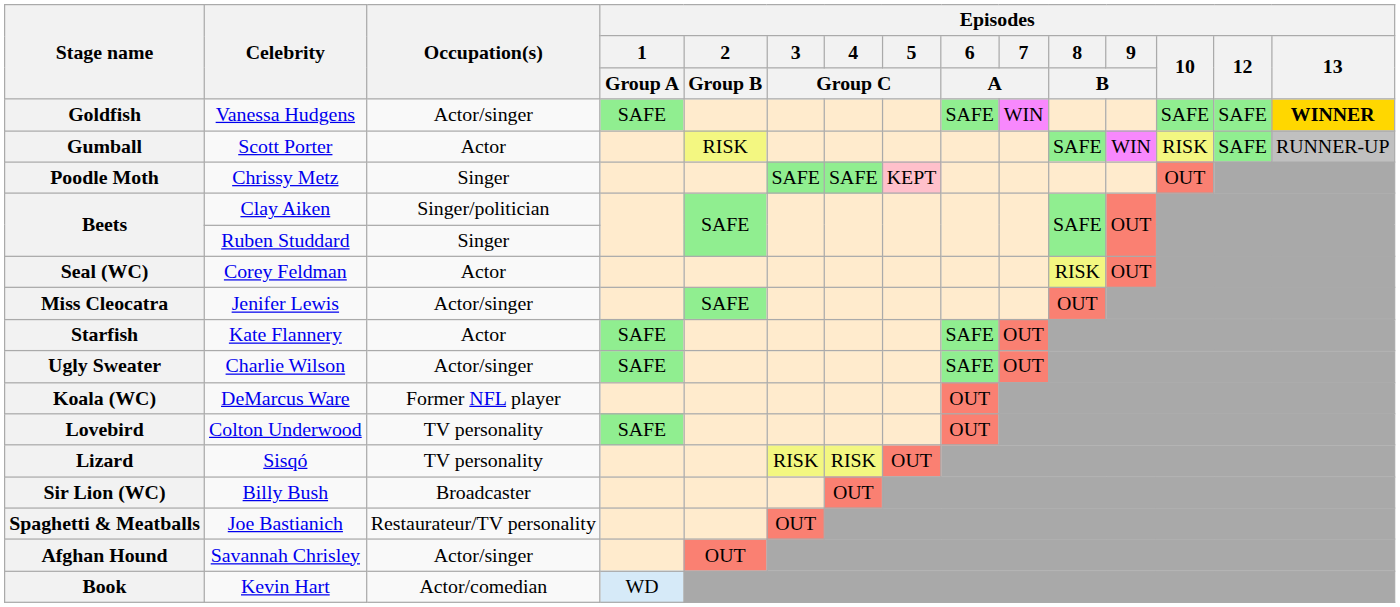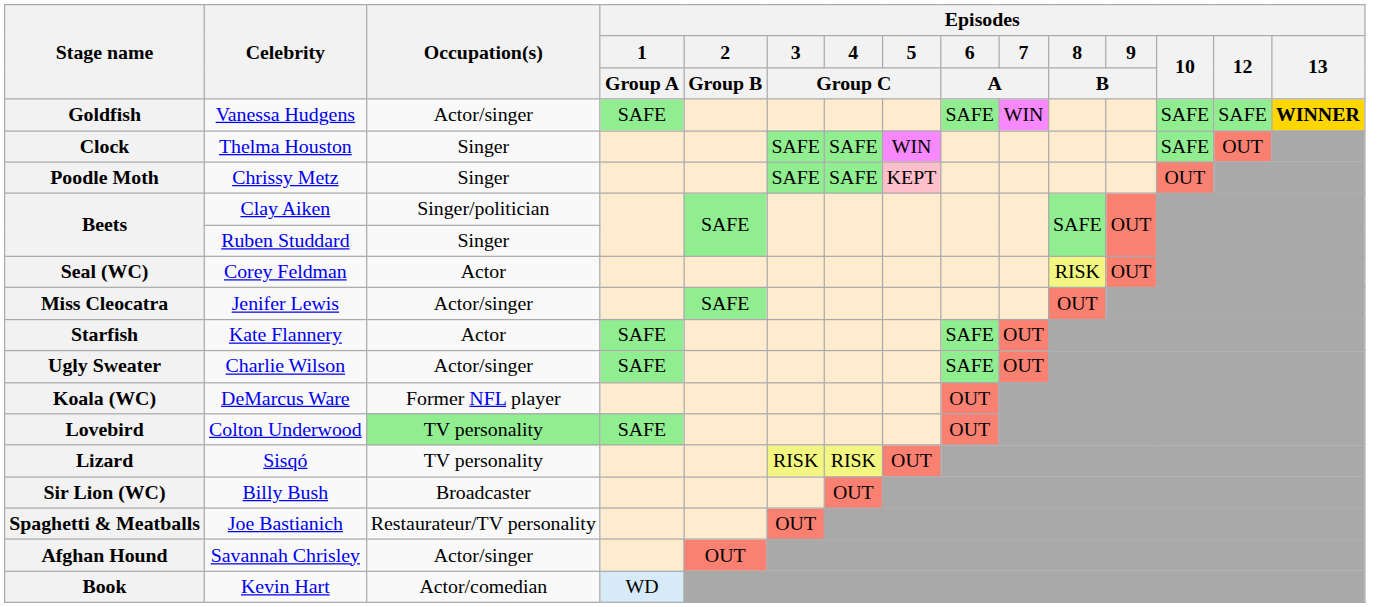- row: Gumball | Scott Porter | Actor | RISK | SAFE | WIN | RISK | SAFE | RUNNER-UP
+ row: Clock | Thelma Houston | Singer | SAFE | SAFE | WIN | SAFE | OUT
Lovebird | Occupation(s): no background -> lightgreen background
